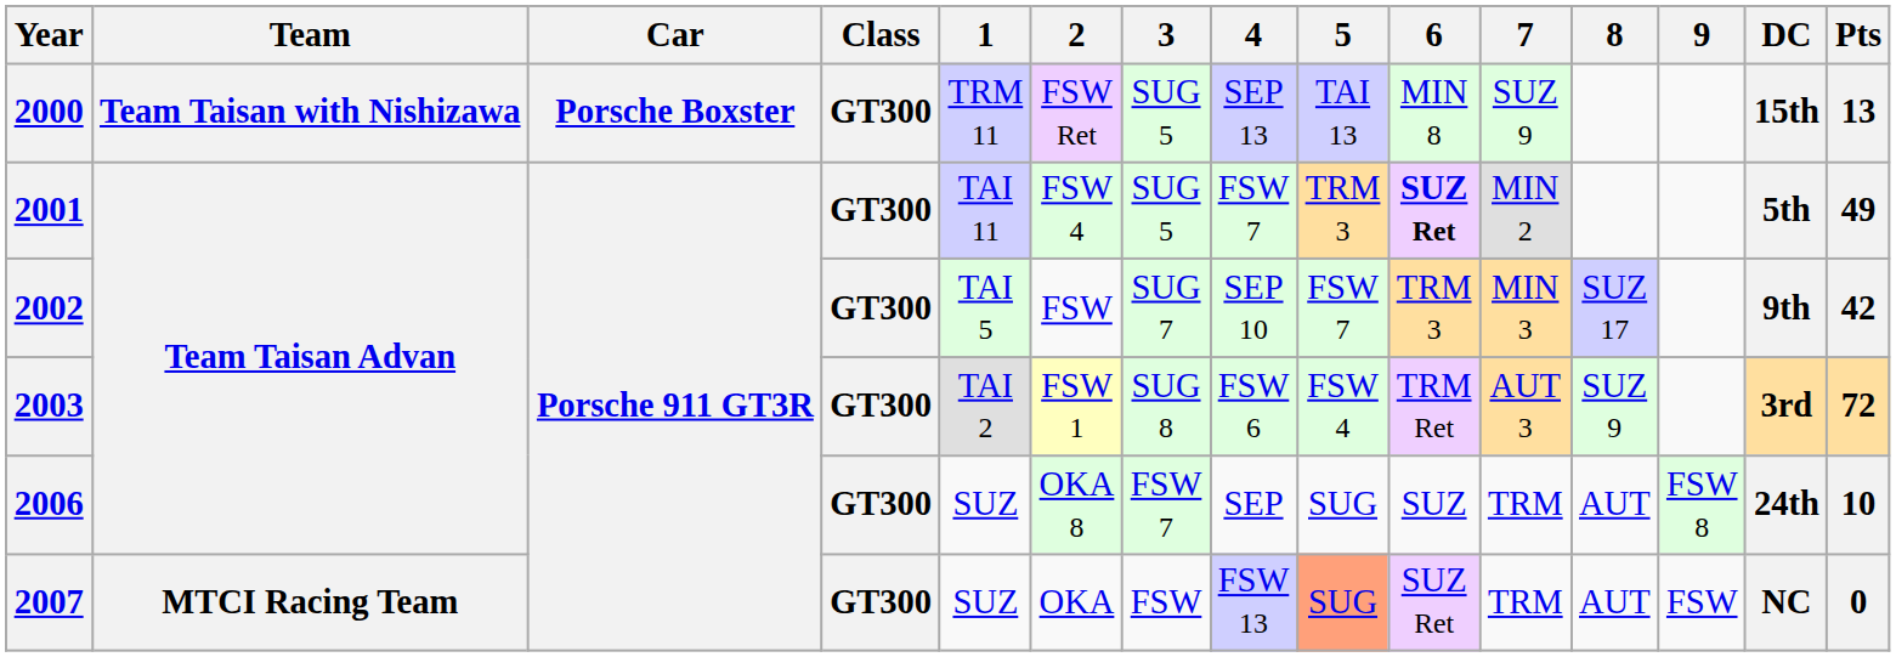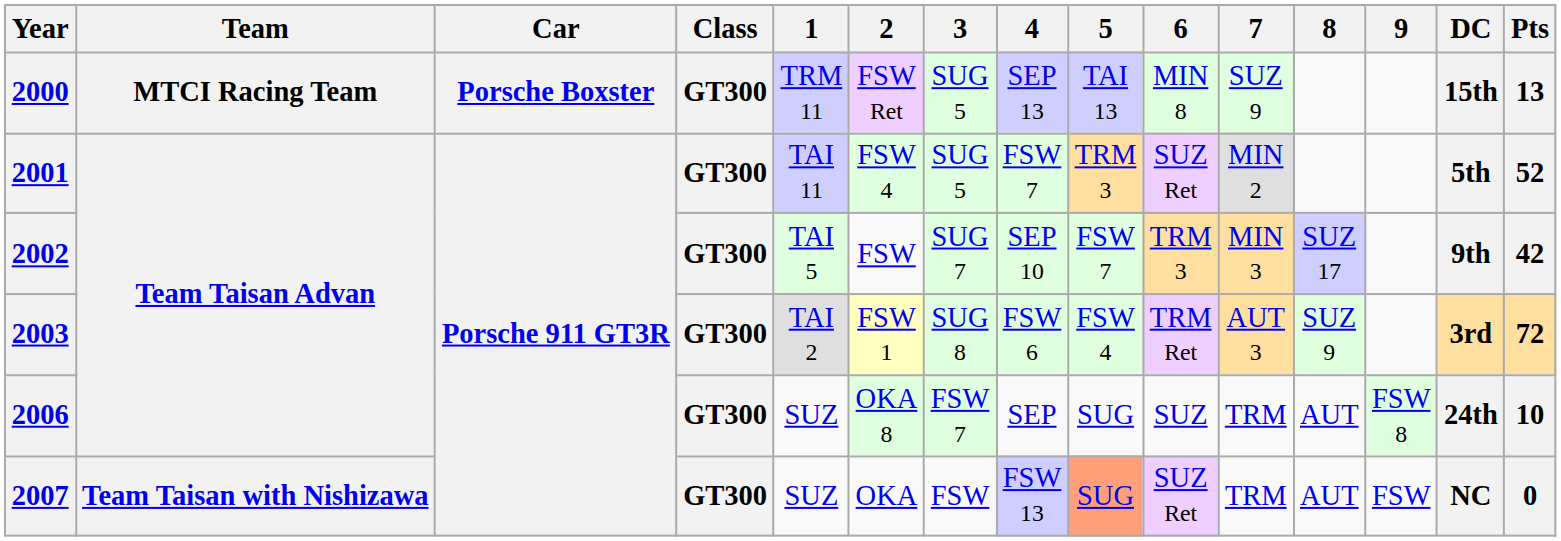2000 | Team: Team Taisan with Nishizawa -> MTCI Racing Team
2001 | 6: bold -> normal
2001 | Pts: 49 -> 52
2007 | Team: MTCI Racing Team -> Team Taisan with Nishizawa
